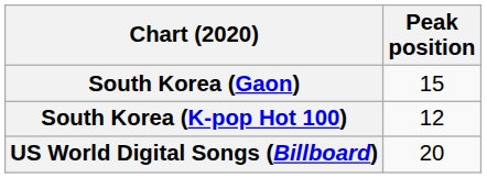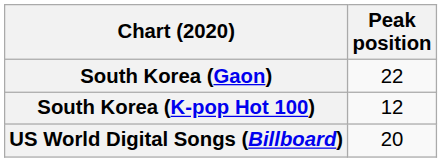South Korea (Gaon) | Peak position: 15 -> 22
